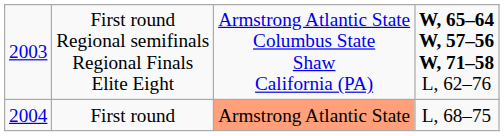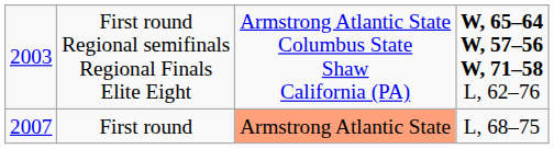First round | column 1: 2004 -> 2007
